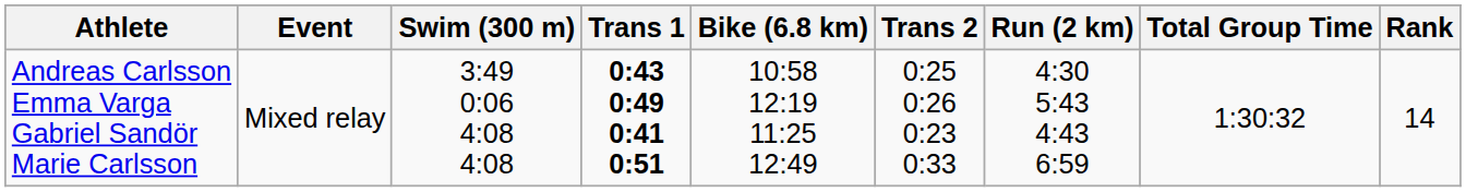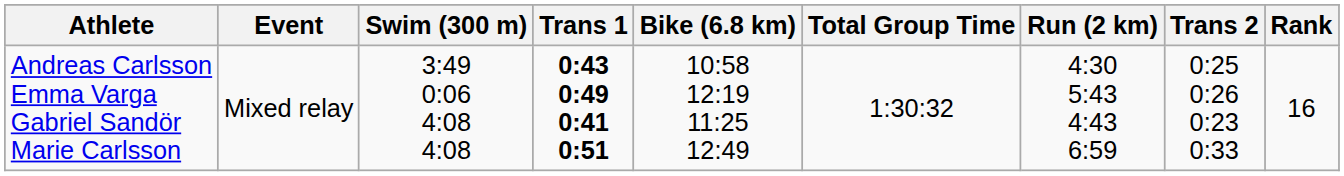columns swapped: Trans 2 <-> Total Group Time
Andreas Carlsson Emma Varga Gabriel Sandör Marie Carlsson | Rank: 14 -> 16
